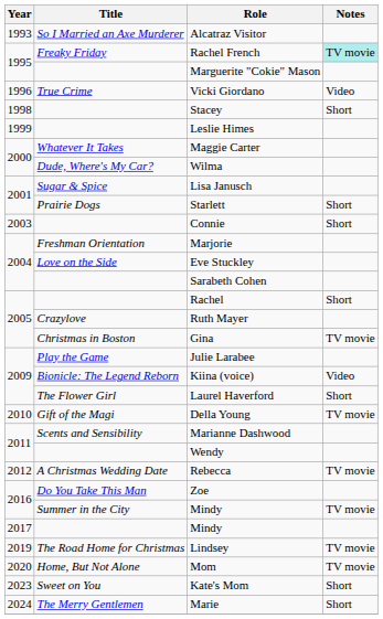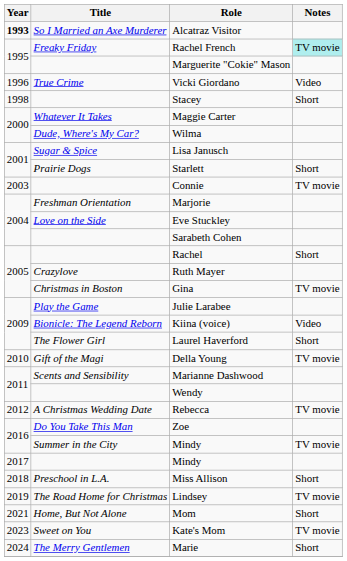Alcatraz Visitor | Year: normal -> bold
- row: 1999 | Leslie Himes
Connie | Notes: Short -> TV movie
+ row: 2018 | Preschool in L.A. | Miss Allison | Short
Mom | Year: 2020 -> 2021
Mom | Notes: TV movie -> Short
Kate's Mom | Notes: Short -> TV movie
